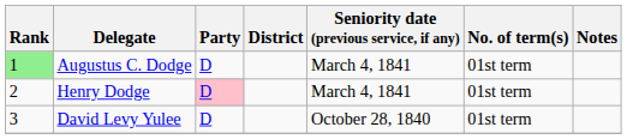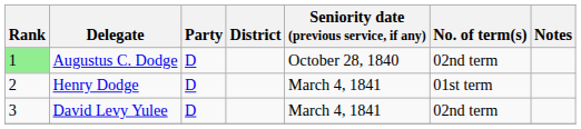Augustus C. Dodge | Seniority date (previous service, if any): March 4, 1841 -> October 28, 1840
Augustus C. Dodge | No. of term(s): 01st term -> 02nd term
Henry Dodge | Party: pink background -> no background
David Levy Yulee | Seniority date (previous service, if any): October 28, 1840 -> March 4, 1841
David Levy Yulee | No. of term(s): 01st term -> 02nd term
